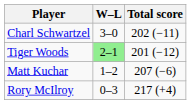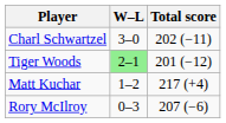Matt Kuchar | Total score: 207 (−6) -> 217 (+4)
Rory McIlroy | Total score: 217 (+4) -> 207 (−6)
